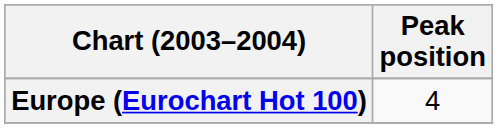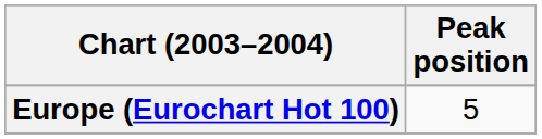Europe (Eurochart Hot 100) | Peak position: 4 -> 5
